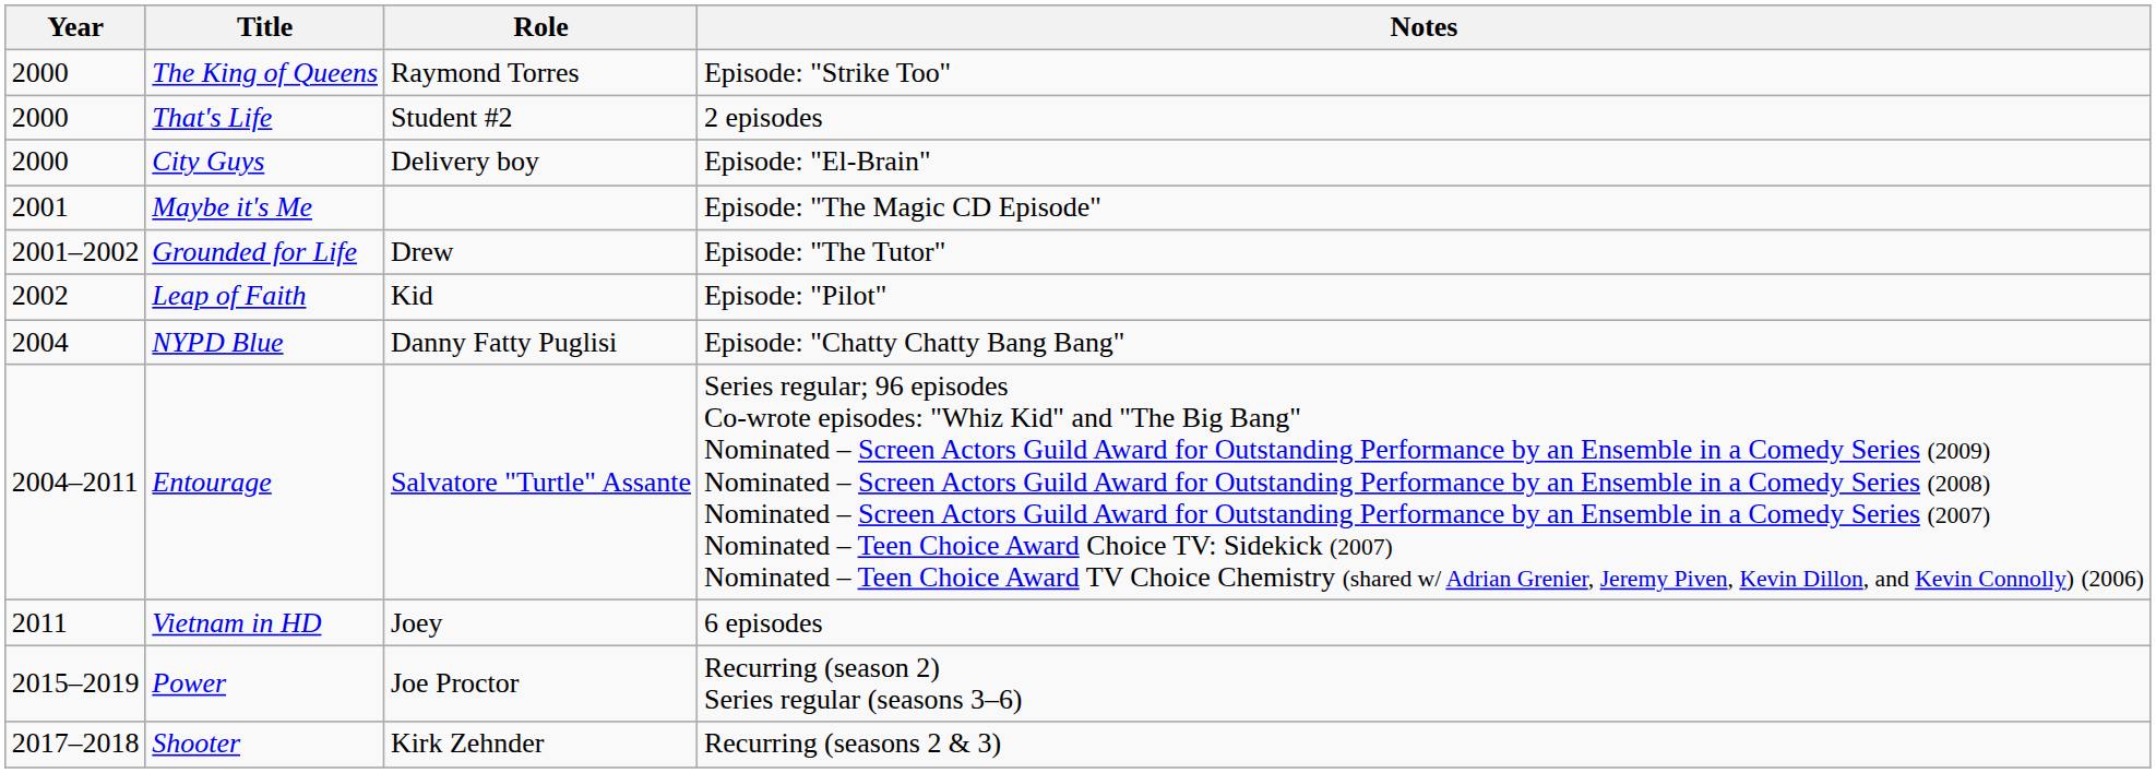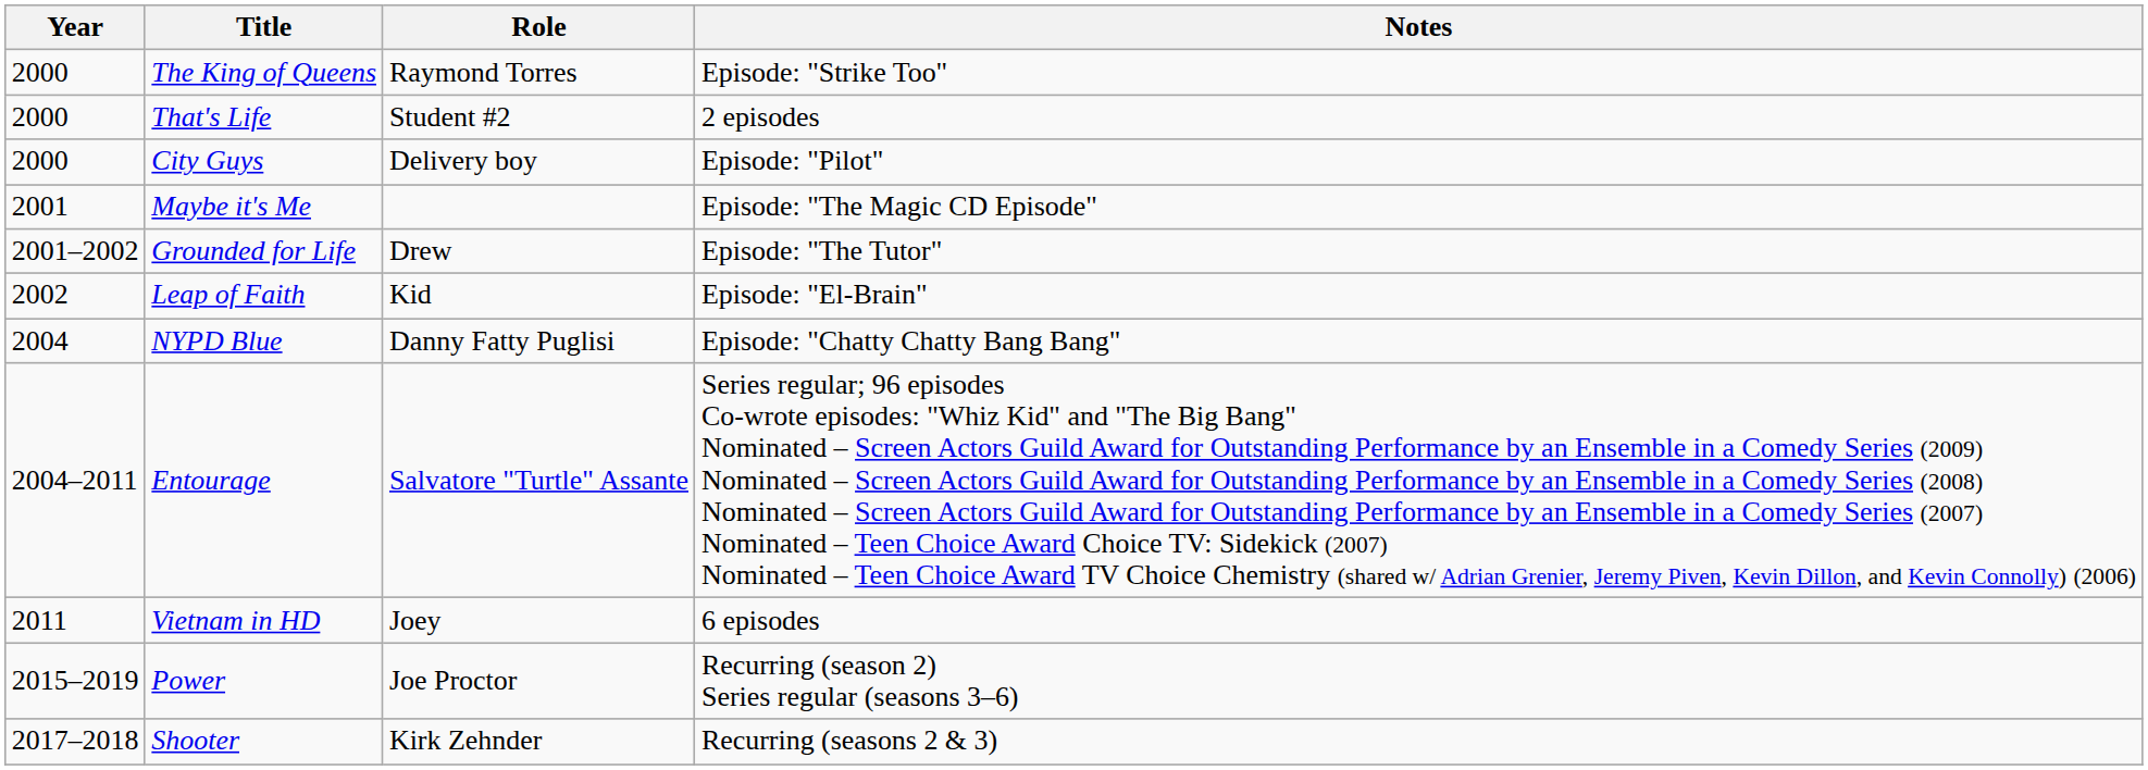City Guys | Notes: Episode: "El-Brain" -> Episode: "Pilot"
Leap of Faith | Notes: Episode: "Pilot" -> Episode: "El-Brain"
